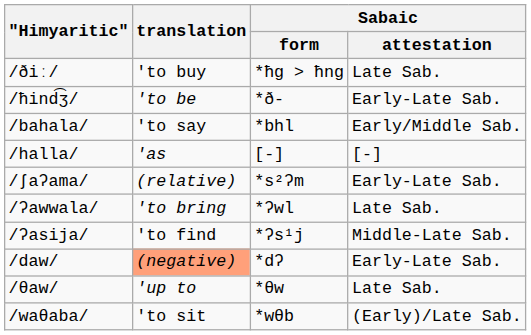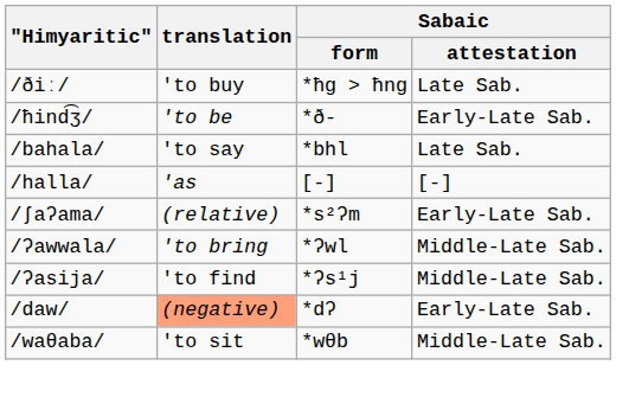/bahala/ | Sabaic / attestation: Early/Middle Sab. -> Late Sab.
/ʔawwala/ | Sabaic / attestation: Late Sab. -> Middle-Late Sab.
- row: /θaw/ | 'up to | *θw | Late Sab.
/waθaba/ | Sabaic / attestation: (Early)/Late Sab. -> Middle-Late Sab.
